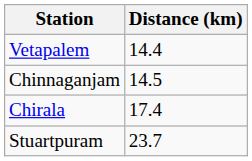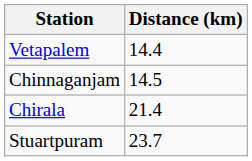Chirala | Distance (km): 17.4 -> 21.4
